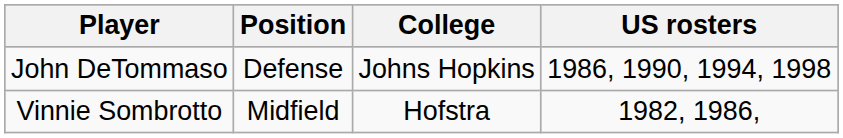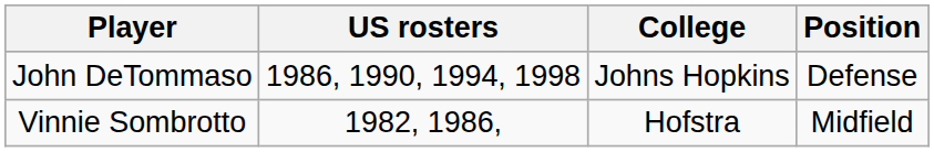columns swapped: Position <-> US rosters
